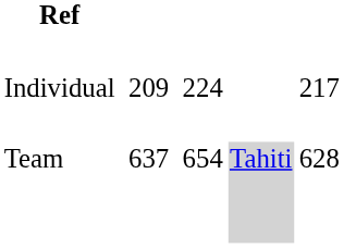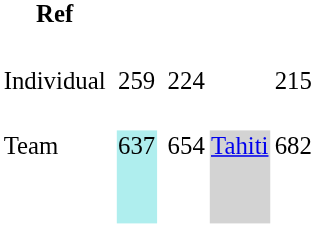Individual | column 3: 209 -> 259
Individual | column 7: 217 -> 215
Team | column 3: no background -> paleturquoise background
Team | column 7: 628 -> 682
